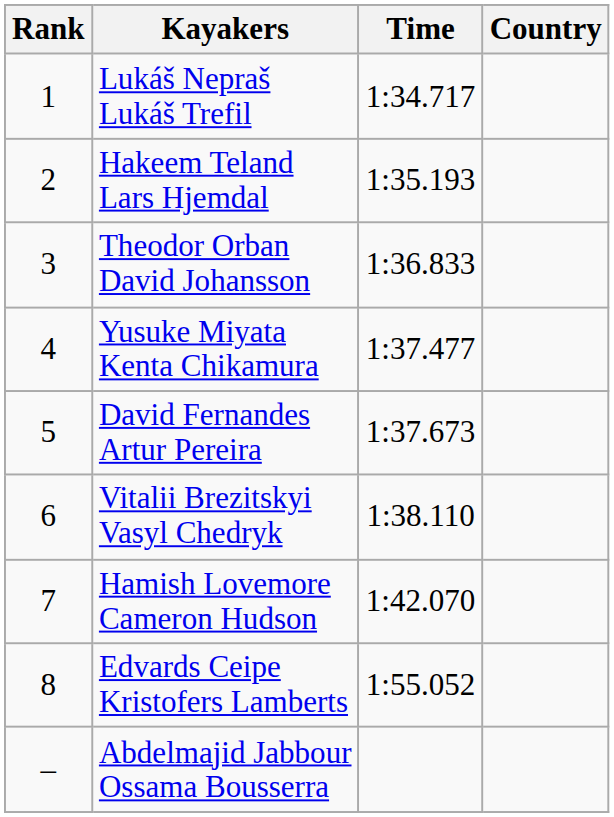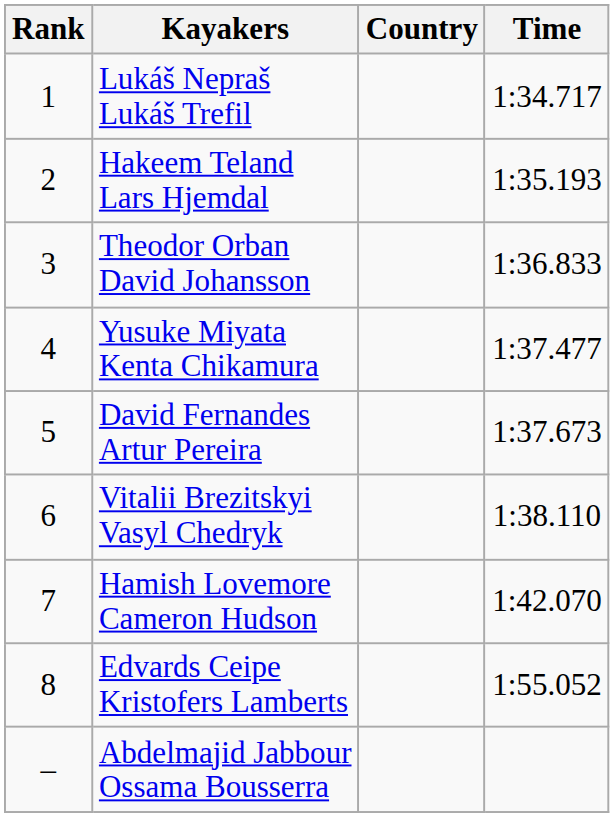columns swapped: Country <-> Time
